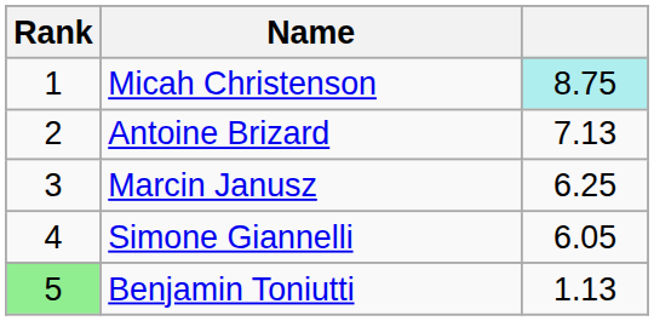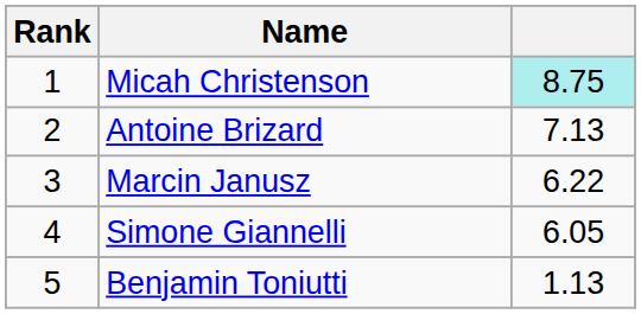Marcin Janusz | column 3: 6.25 -> 6.22
Benjamin Toniutti | Rank: lightgreen background -> no background
